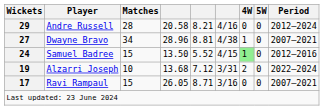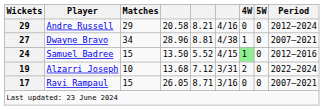Andre Russell | Matches: 28 -> 29
